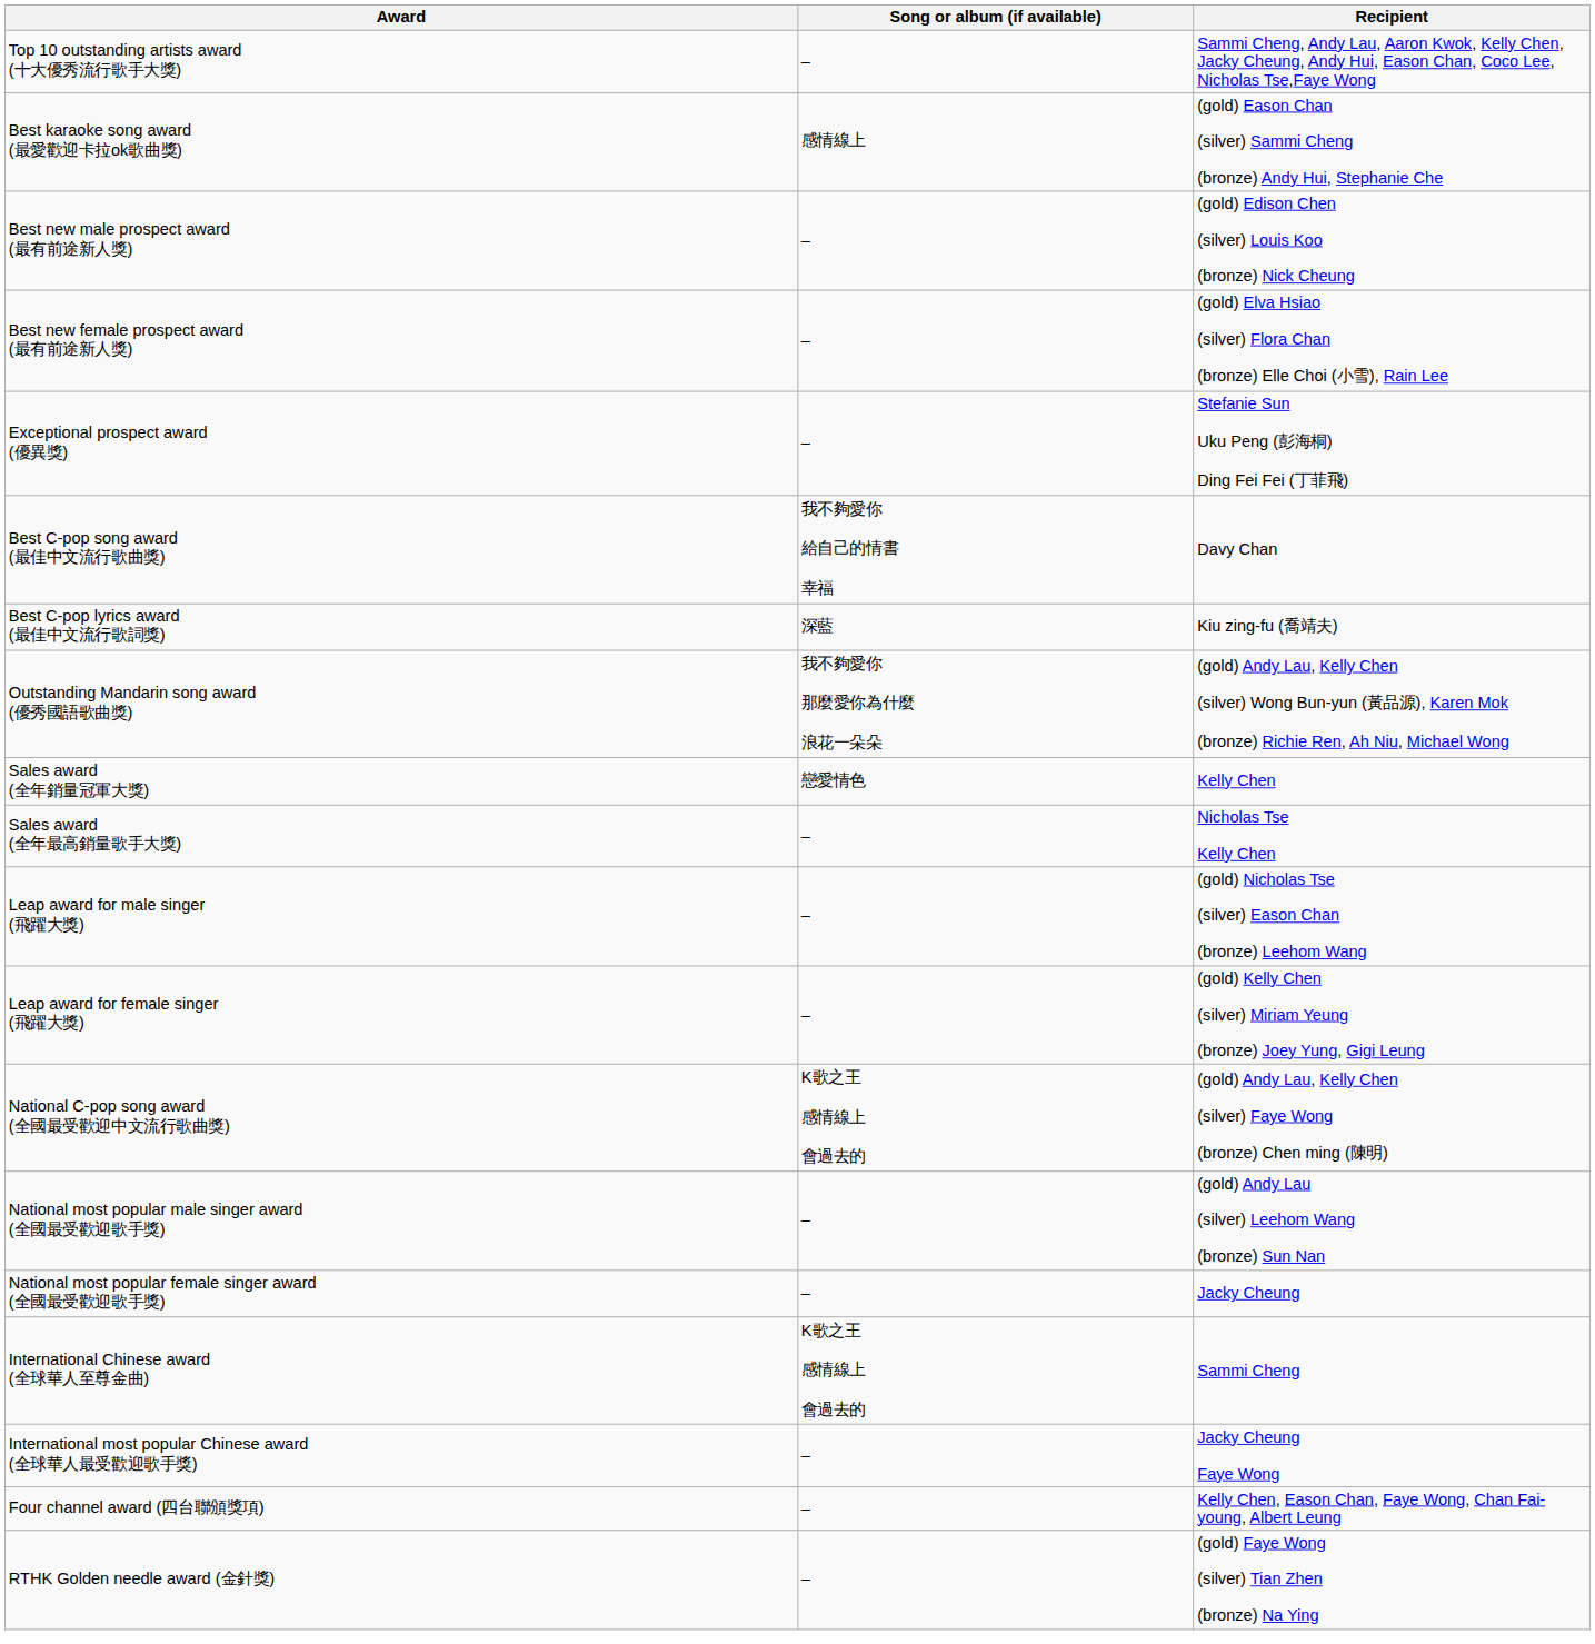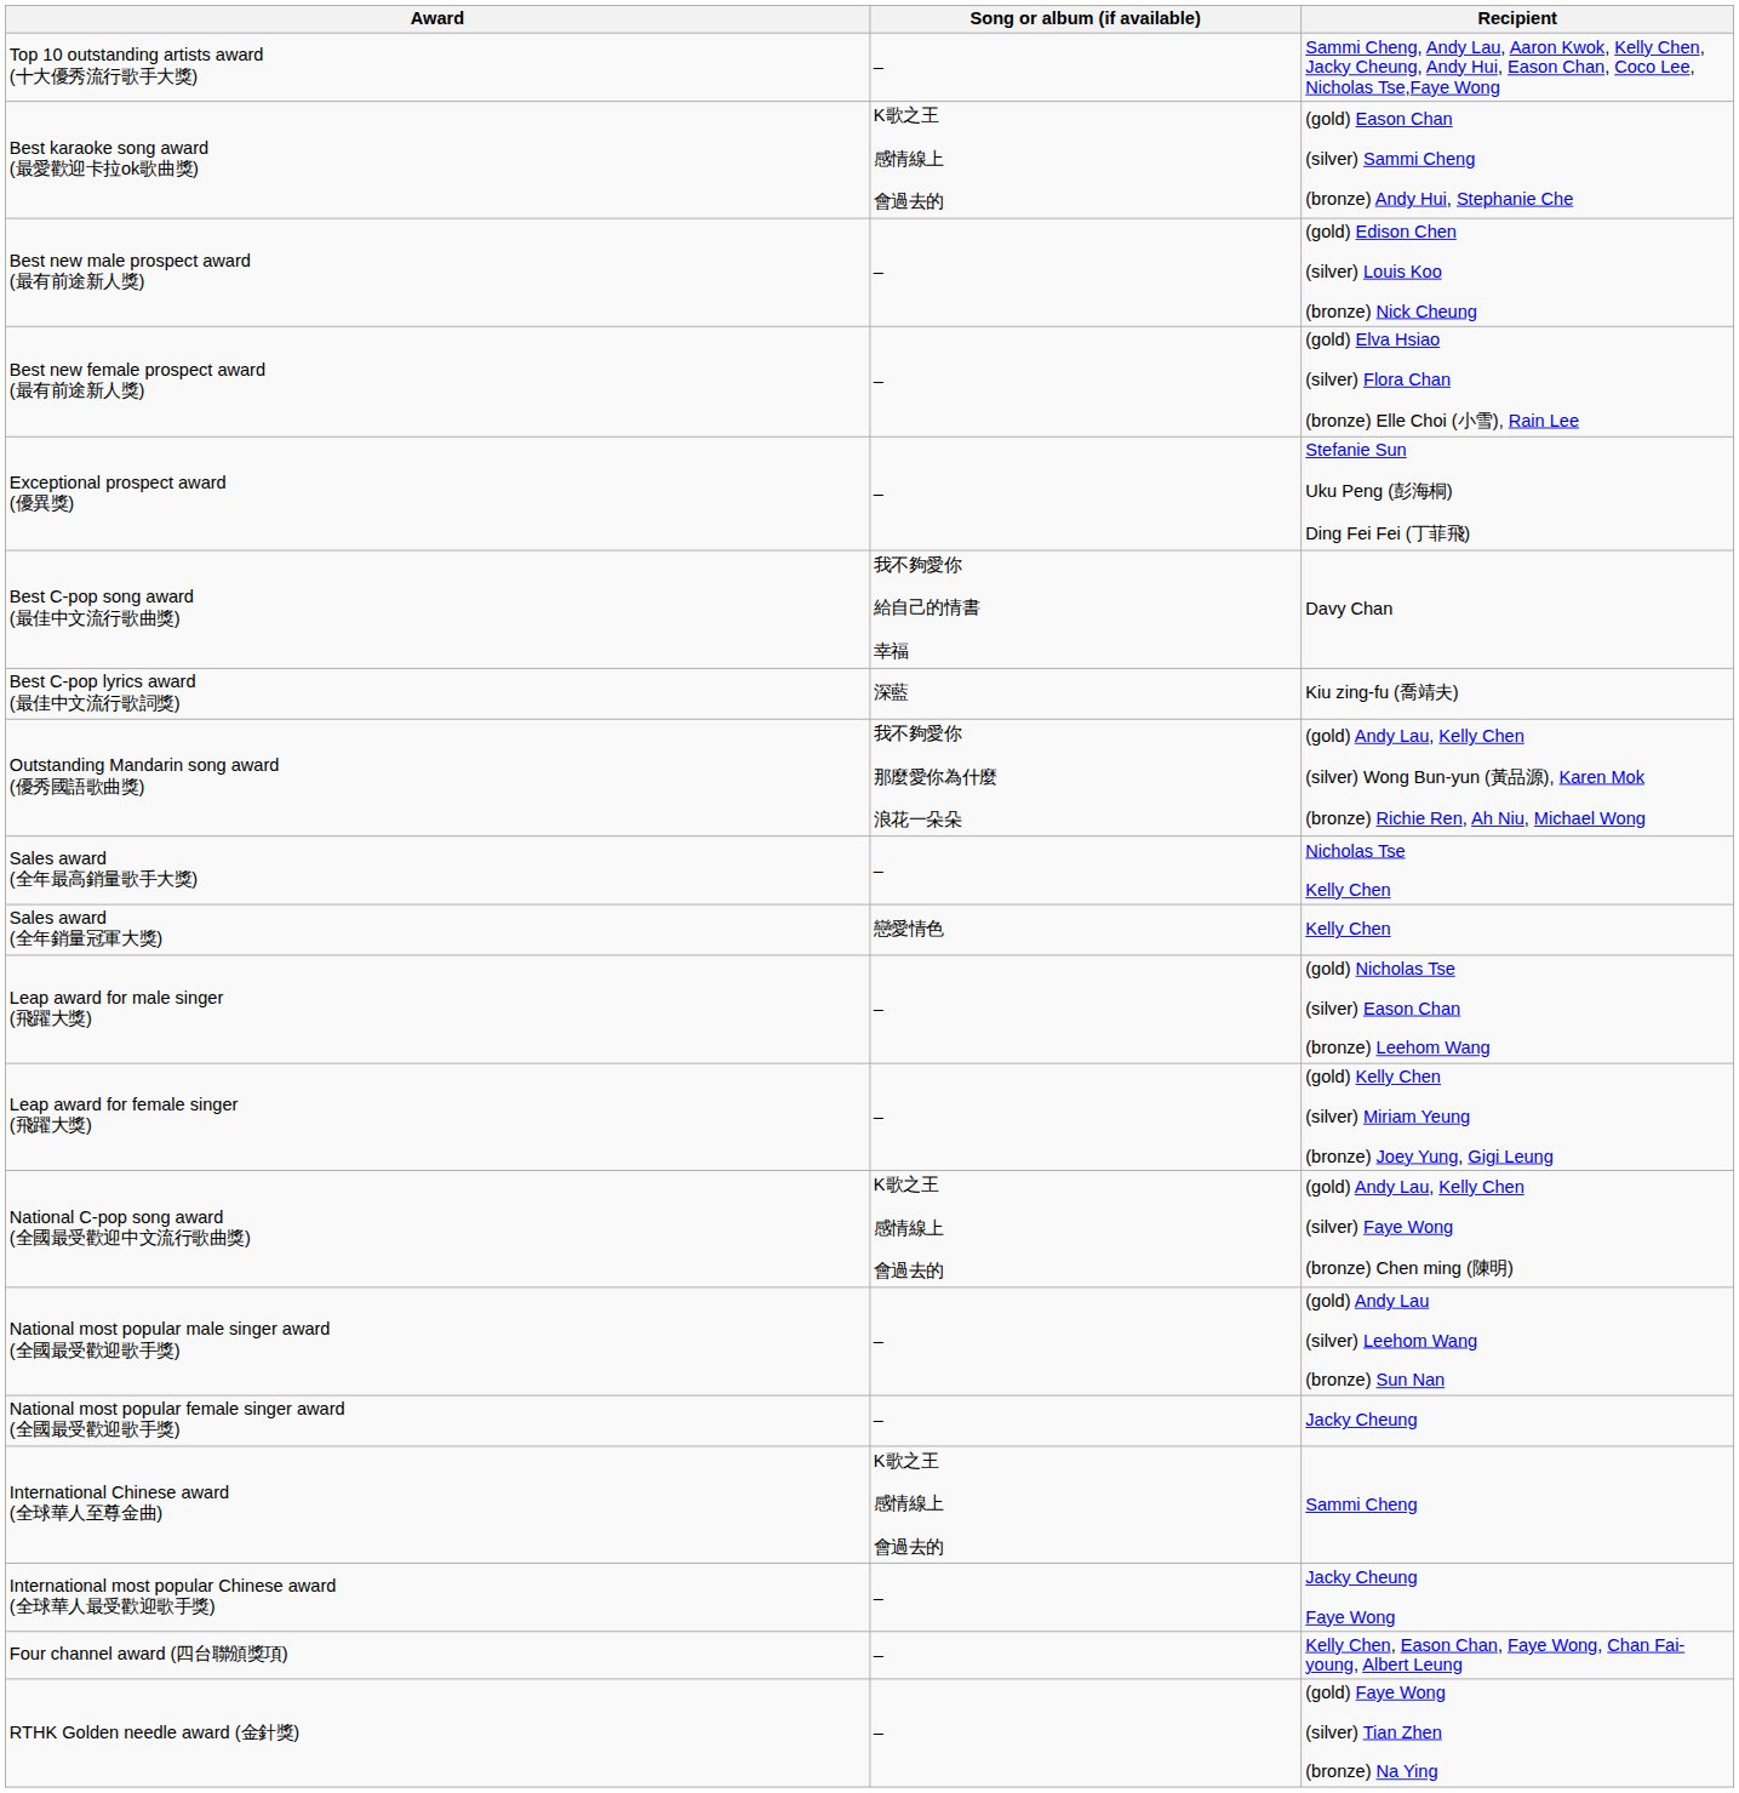Best karaoke song award (最愛歡迎卡拉ok歌曲獎) | Song or album (if available): 感情線上 -> K歌之王 感情線上 會過去的
rows swapped: Sales award (全年最高銷量歌手大獎) <-> Sales award (全年銷量冠軍大獎)
